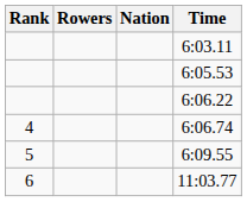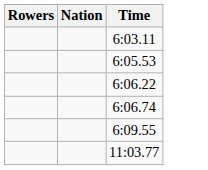- column: Rank | 4 | 5 | 6
